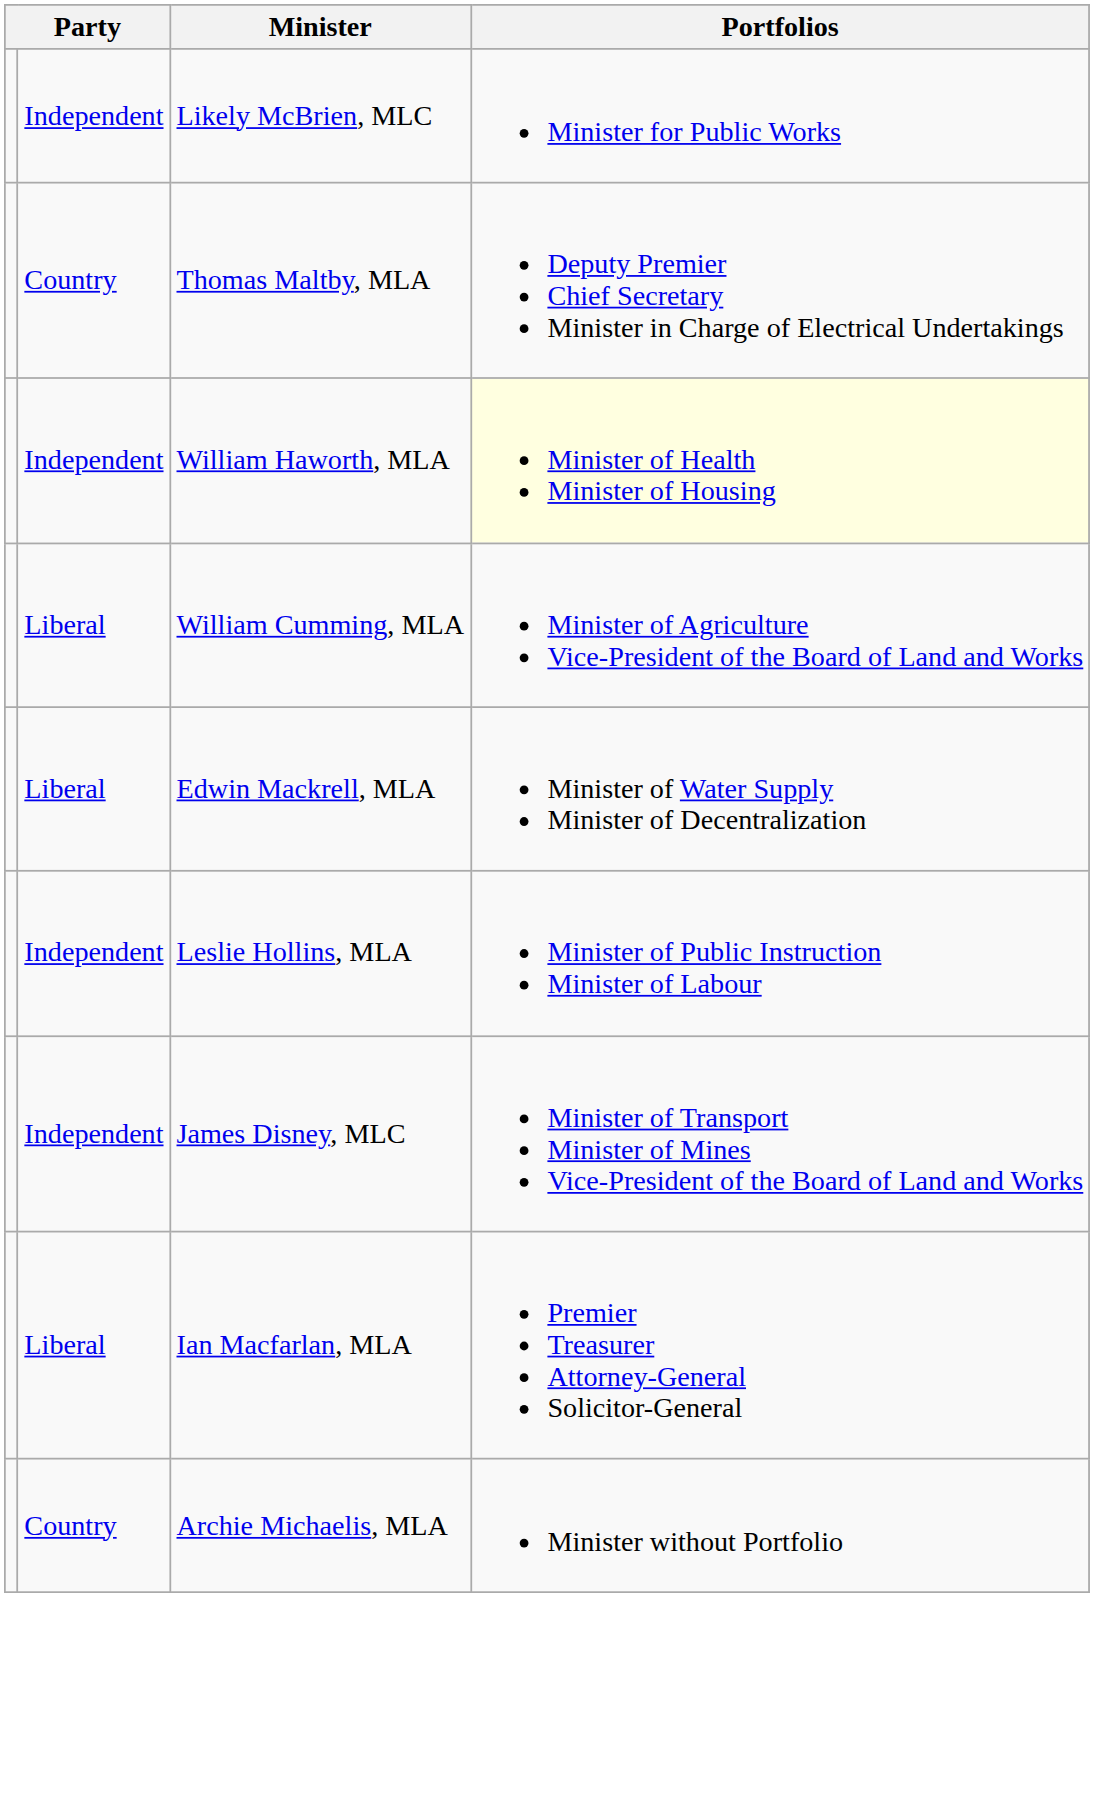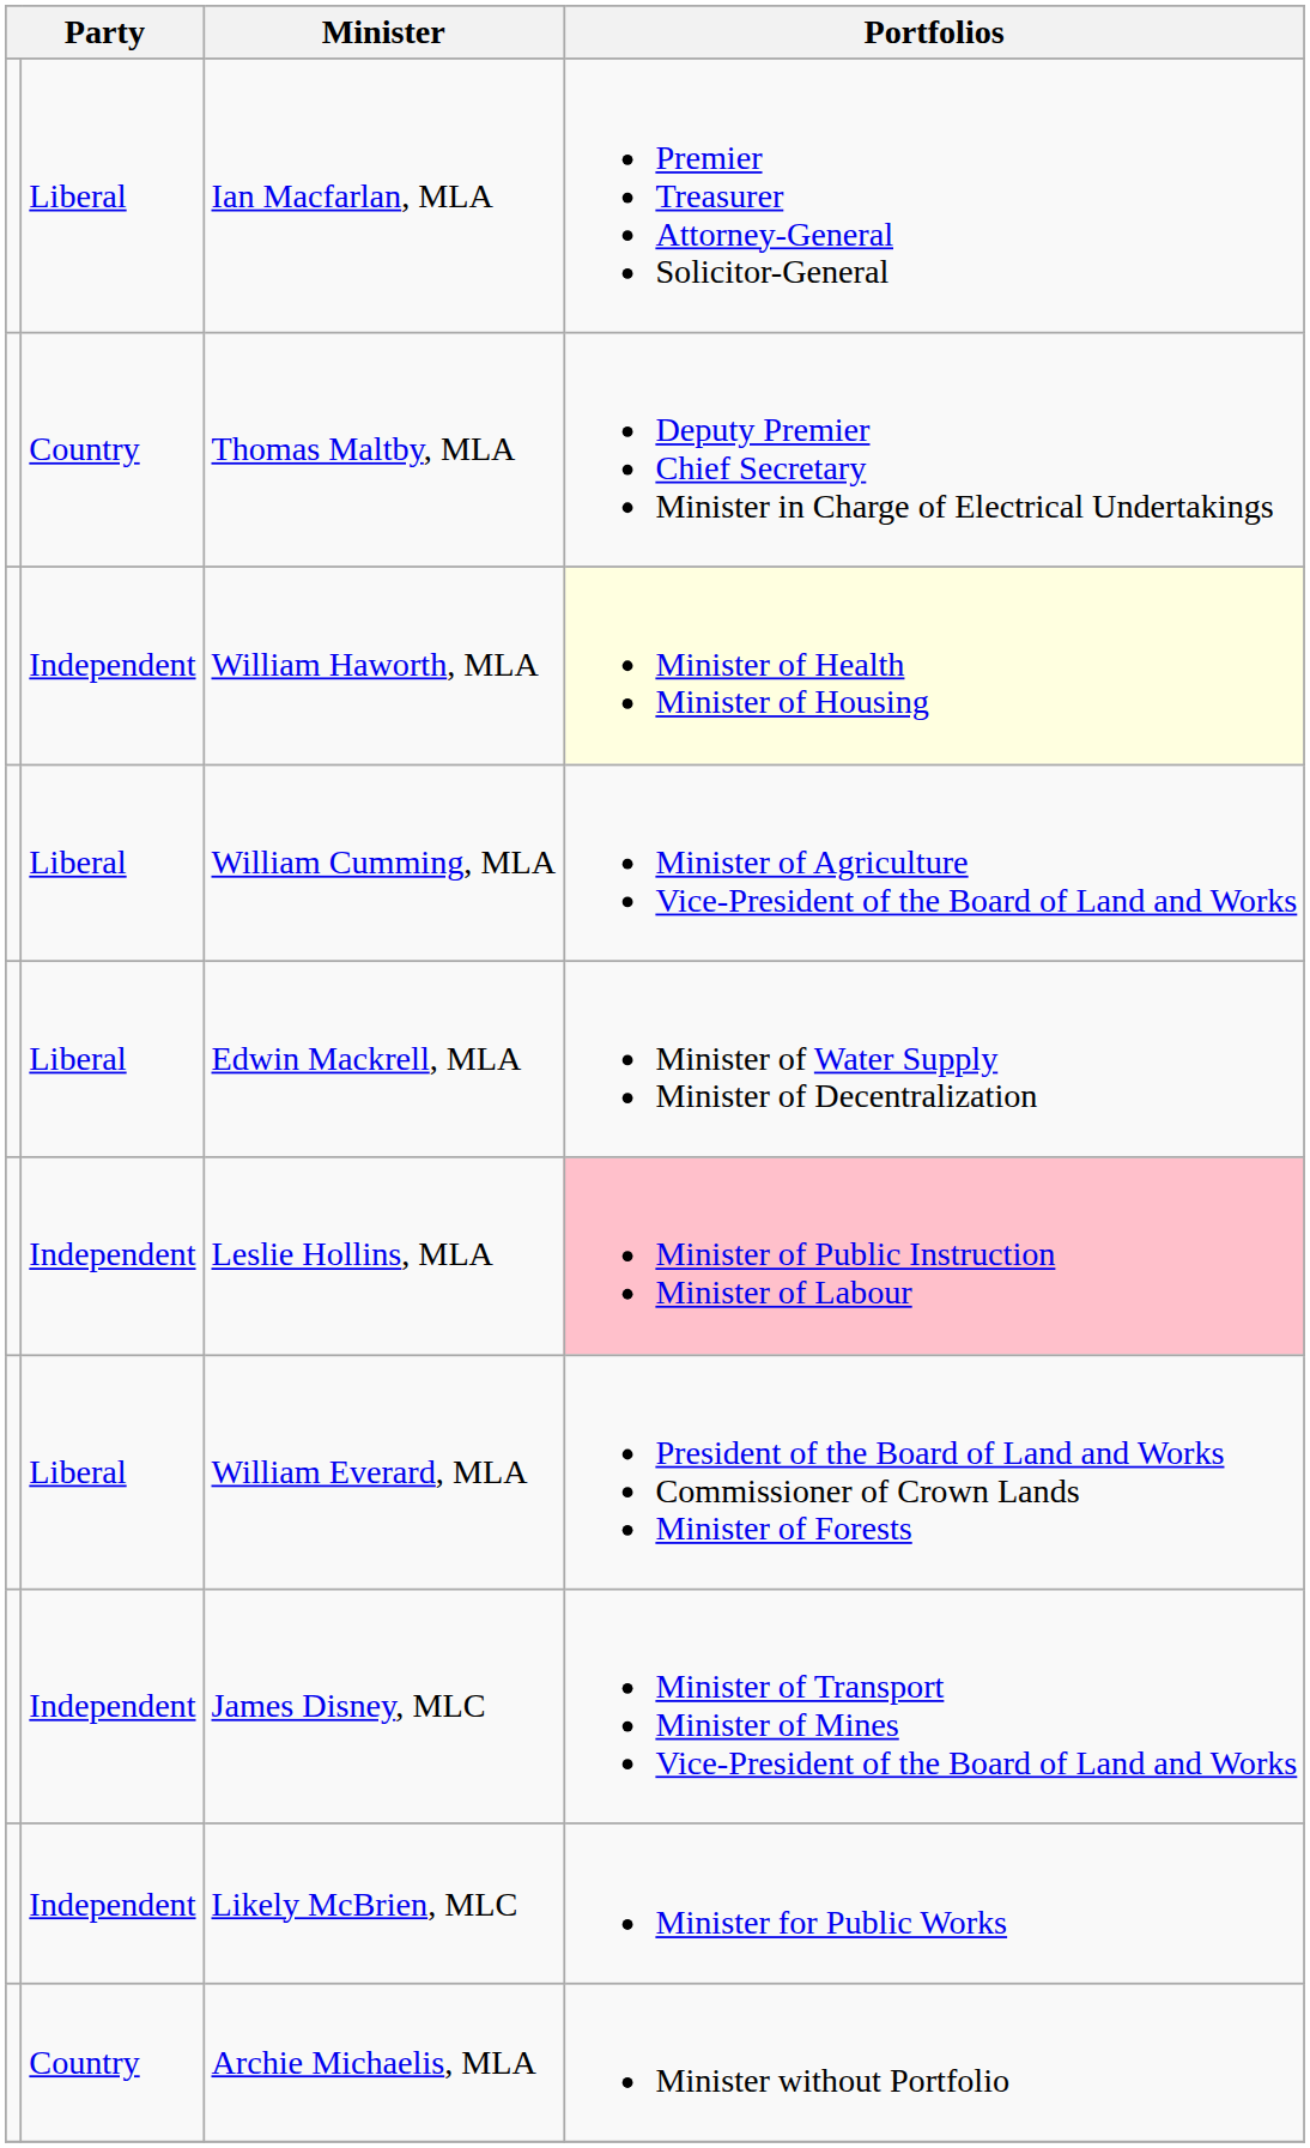rows swapped: Ian Macfarlan, MLA <-> Likely McBrien, MLC
Leslie Hollins, MLA | Portfolios: no background -> pink background
+ row: Liberal | William Everard, MLA | President of the Board of Land and Works Commissioner of Crown Lands Minister of Forests
